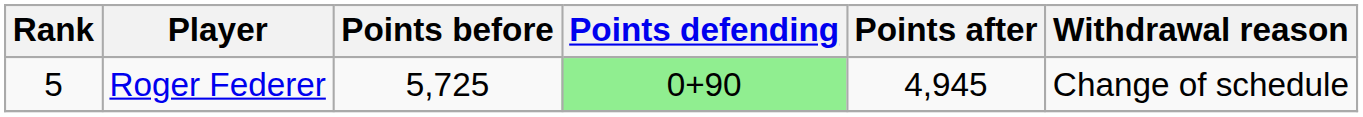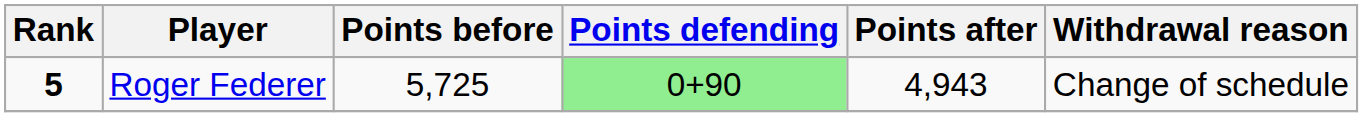Roger Federer | Rank: normal -> bold
Roger Federer | Points after: 4,945 -> 4,943
